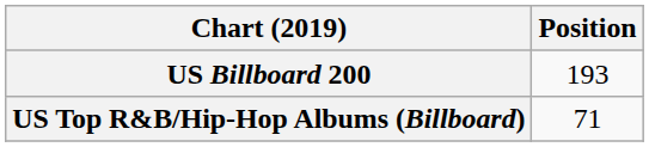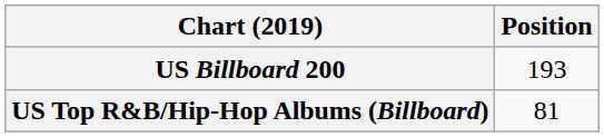US Top R&B/Hip-Hop Albums (Billboard) | Position: 71 -> 81
